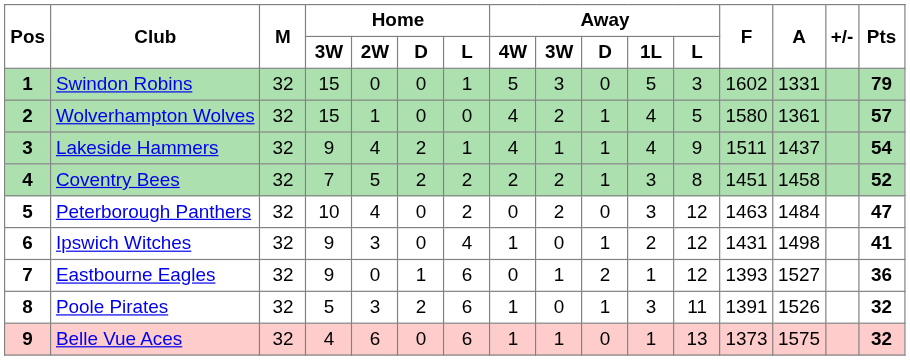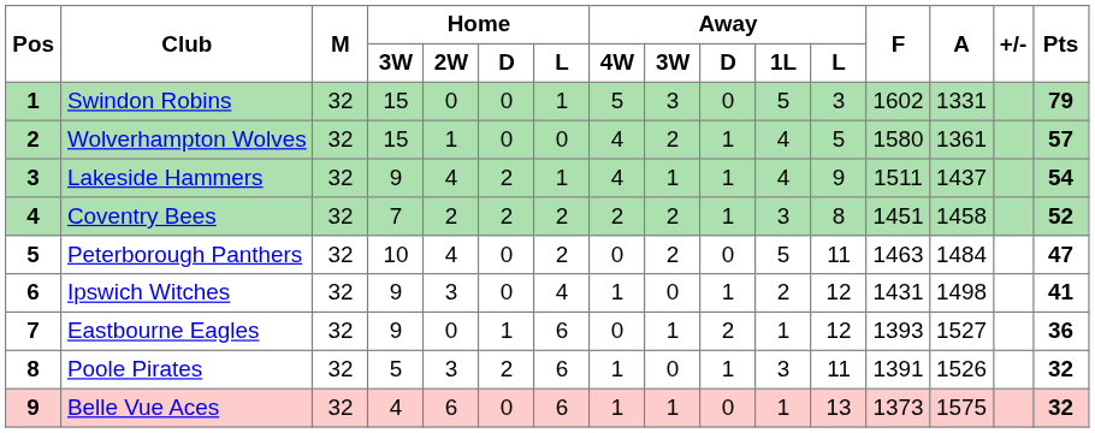Coventry Bees | Home / 2W: 5 -> 2
Peterborough Panthers | Away / 1L: 3 -> 5
Peterborough Panthers | Away / L: 12 -> 11
